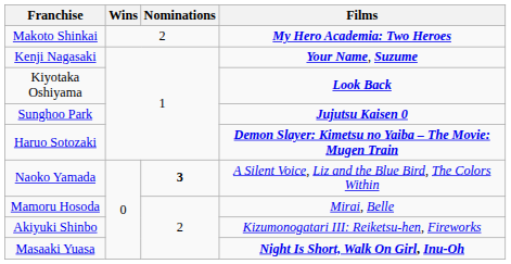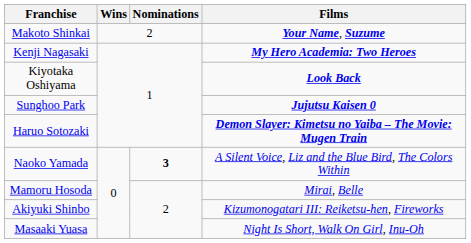Makoto Shinkai | Films: My Hero Academia: Two Heroes -> Your Name, Suzume
Kenji Nagasaki | Films: Your Name, Suzume -> My Hero Academia: Two Heroes
Masaaki Yuasa | Films: bold -> normal
